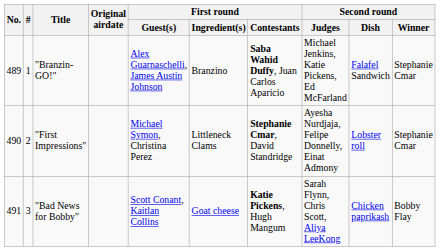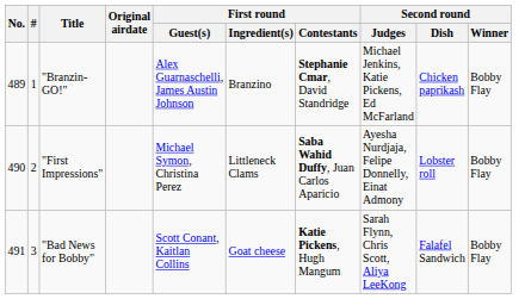"Branzin-GO!" | First round / Contestants: Saba Wahid Duffy, Juan Carlos Aparicio -> Stephanie Cmar, David Standridge
"Branzin-GO!" | Second round / Dish: Falafel Sandwich -> Chicken paprikash
"Branzin-GO!" | Second round / Winner: Stephanie Cmar -> Bobby Flay
"First Impressions" | First round / Contestants: Stephanie Cmar, David Standridge -> Saba Wahid Duffy, Juan Carlos Aparicio
"First Impressions" | Second round / Winner: Stephanie Cmar -> Bobby Flay
"Bad News for Bobby" | Second round / Dish: Chicken paprikash -> Falafel Sandwich
